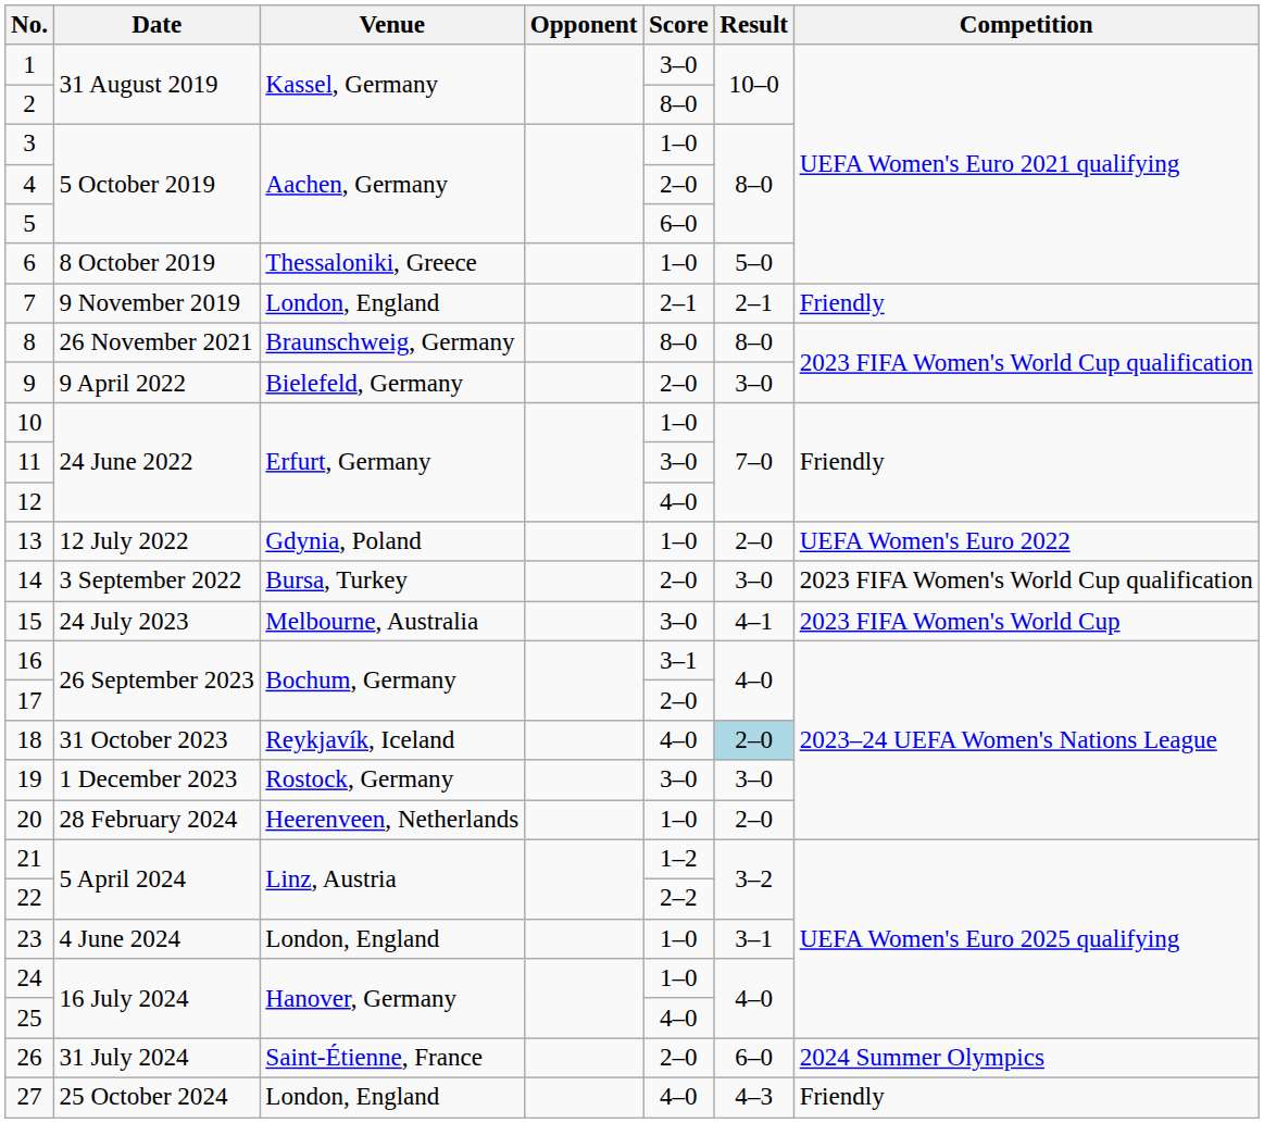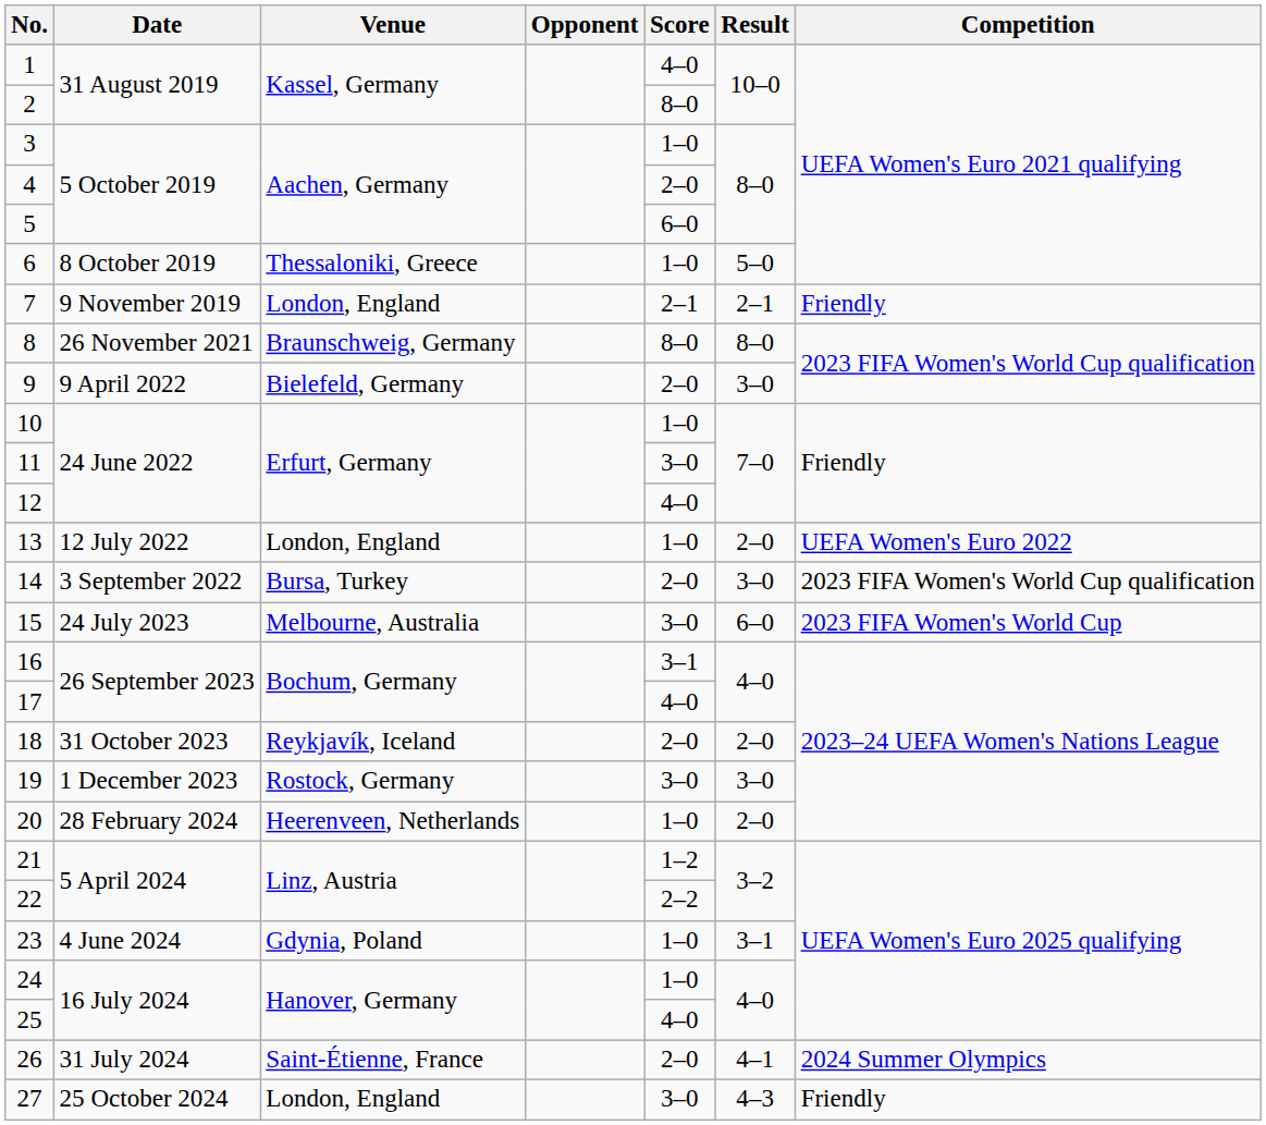1 | Score: 3–0 -> 4–0
13 | Venue: Gdynia, Poland -> London, England
15 | Result: 4–1 -> 6–0
17 | Score: 2–0 -> 4–0
18 | Score: 4–0 -> 2–0
18 | Result: lightblue background -> no background
23 | Venue: London, England -> Gdynia, Poland
26 | Result: 6–0 -> 4–1
27 | Score: 4–0 -> 3–0
